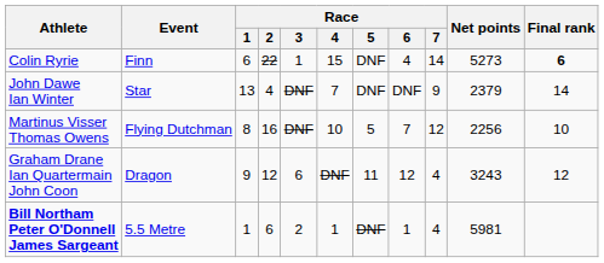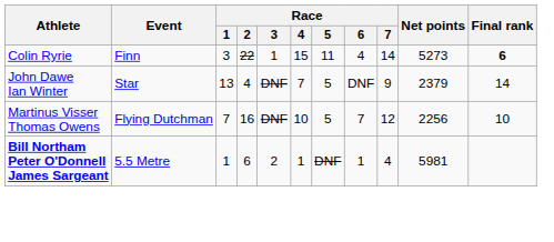Colin Ryrie | Race / 1: 6 -> 3
Colin Ryrie | Race / 5: DNF -> 11
John Dawe Ian Winter | Race / 5: DNF -> 5
Martinus Visser Thomas Owens | Race / 1: 8 -> 7
- row: Graham Drane Ian Quartermain John Coon | Dragon | 9 | 12 | 6 | DNF | 11 | 12 | 4 | 3243 | 12
